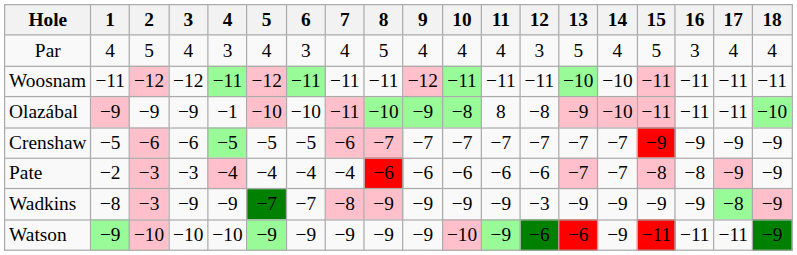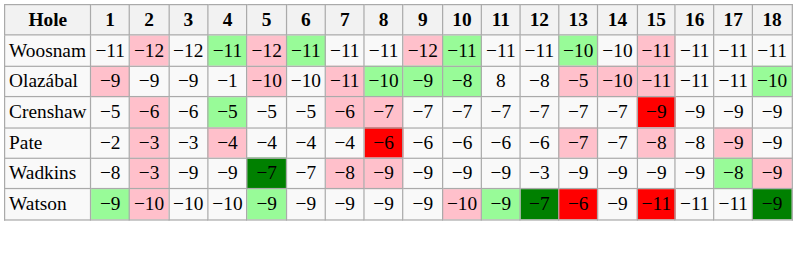- row: Par | 4 | 5 | 4 | 3 | 4 | 3 | 4 | 5 | 4 | 4 | 4 | 3 | 5 | 4 | 5 | 3 | 4 | 4
Olazábal | 13: −9 -> −5
Watson | 12: −6 -> −7
